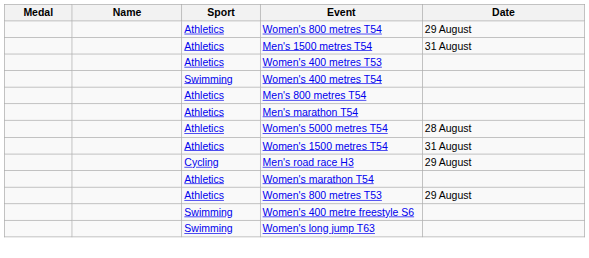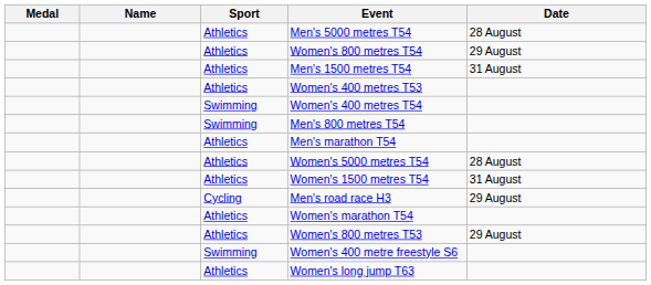+ row: Athletics | Men's 5000 metres T54 | 28 August
Men's 800 metres T54 | Sport: Athletics -> Swimming
Women's long jump T63 | Sport: Swimming -> Athletics
